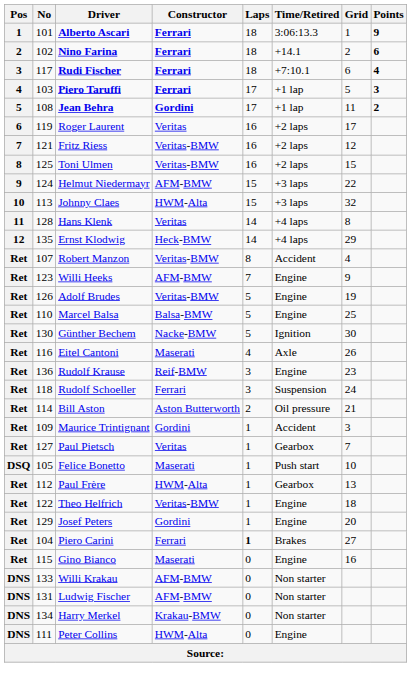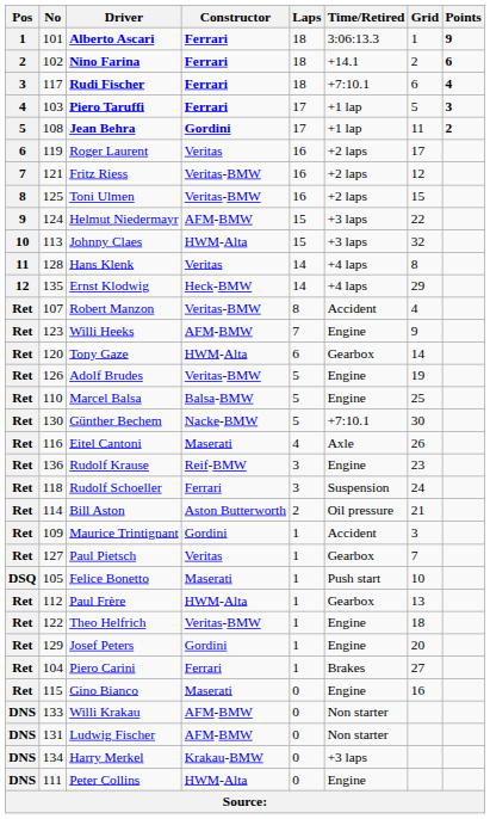+ row: Ret | 120 | Tony Gaze | HWM-Alta | 6 | Gearbox | 14
Günther Bechem | Time/Retired: Ignition -> +7:10.1
Piero Carini | Laps: bold -> normal
Harry Merkel | Time/Retired: Non starter -> +3 laps
